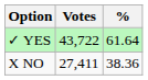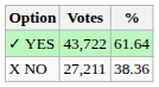X NO | Votes: 27,411 -> 27,211
